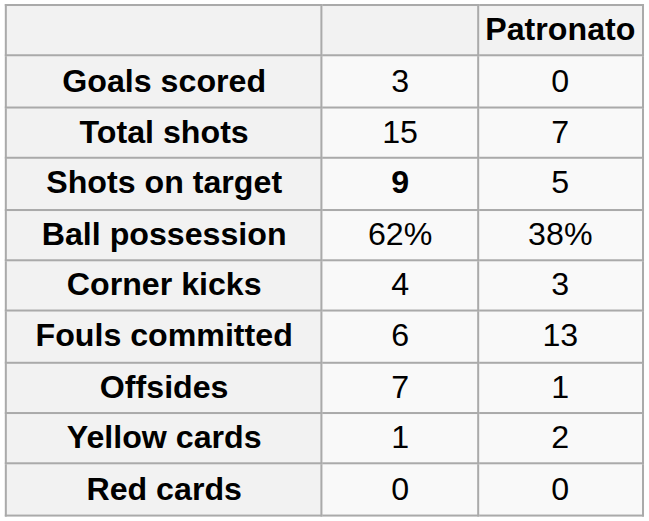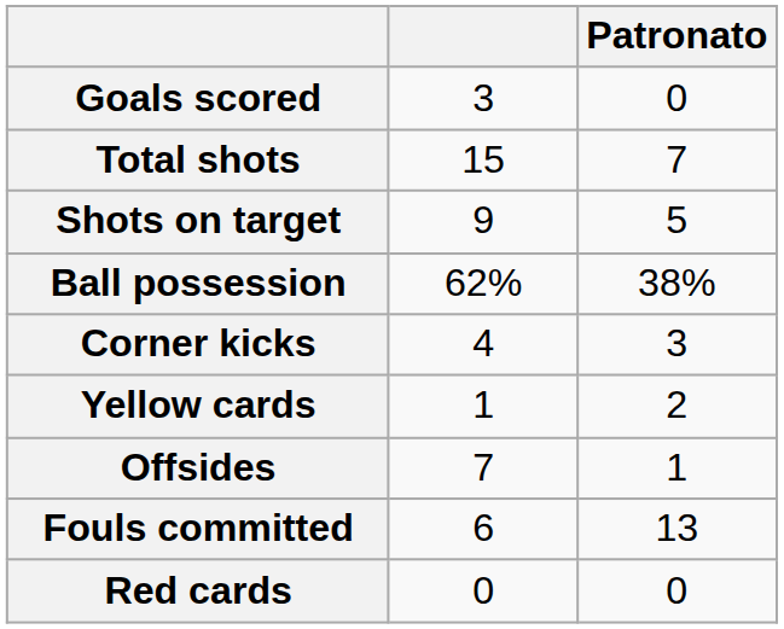Shots on target | column 2: bold -> normal
rows swapped: Fouls committed <-> Yellow cards
